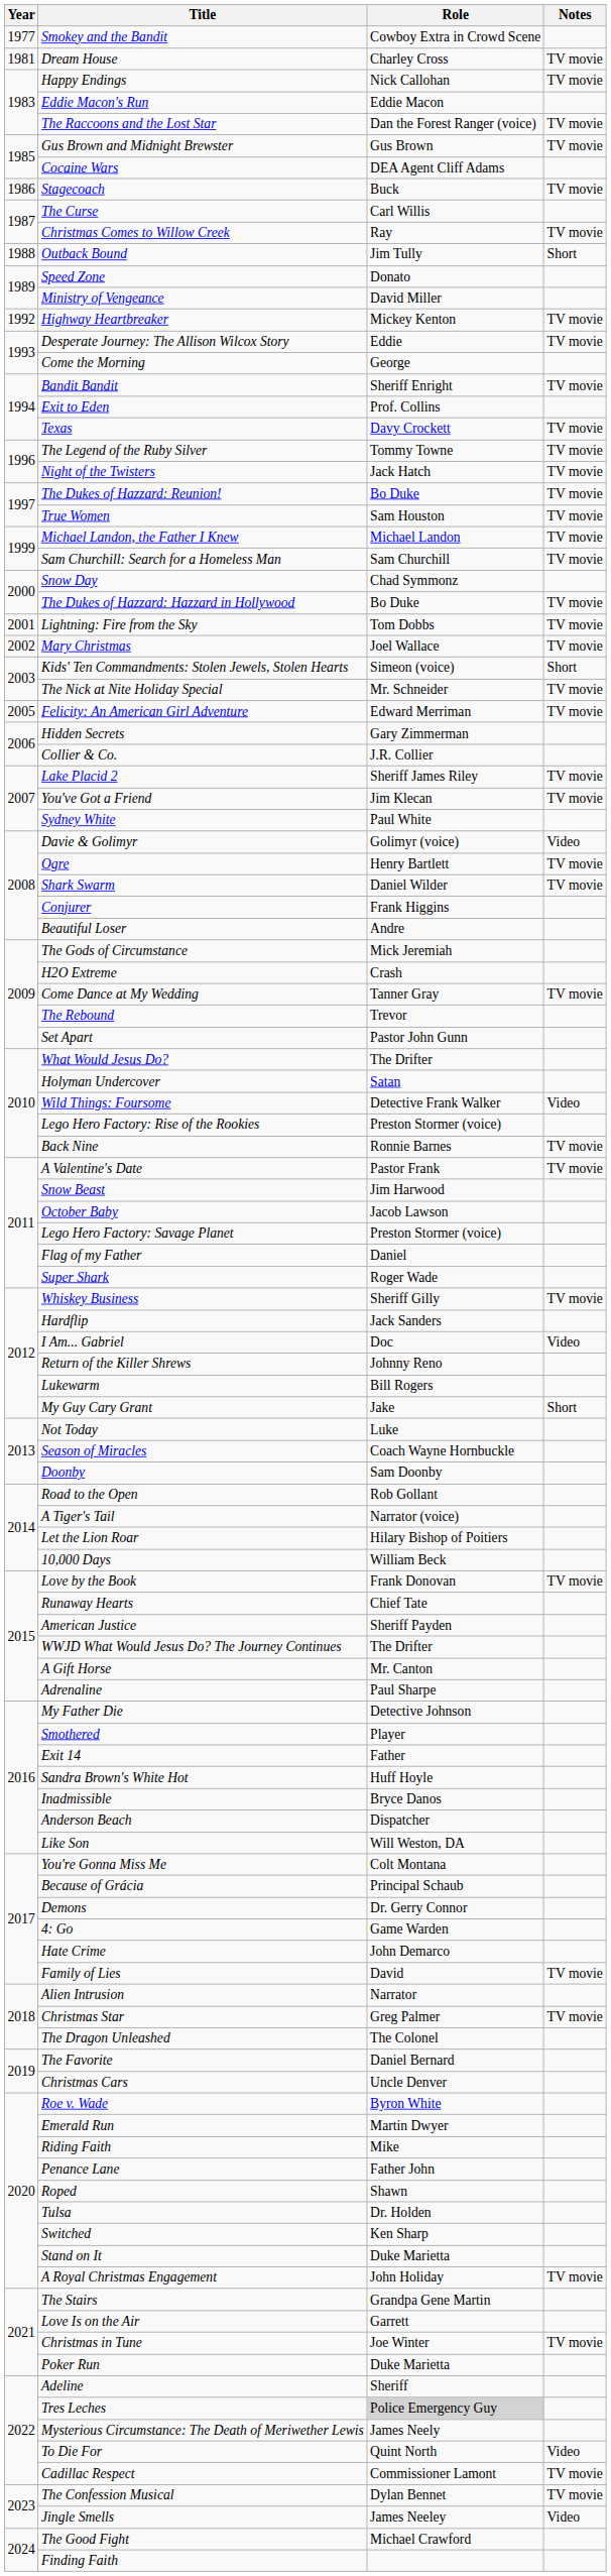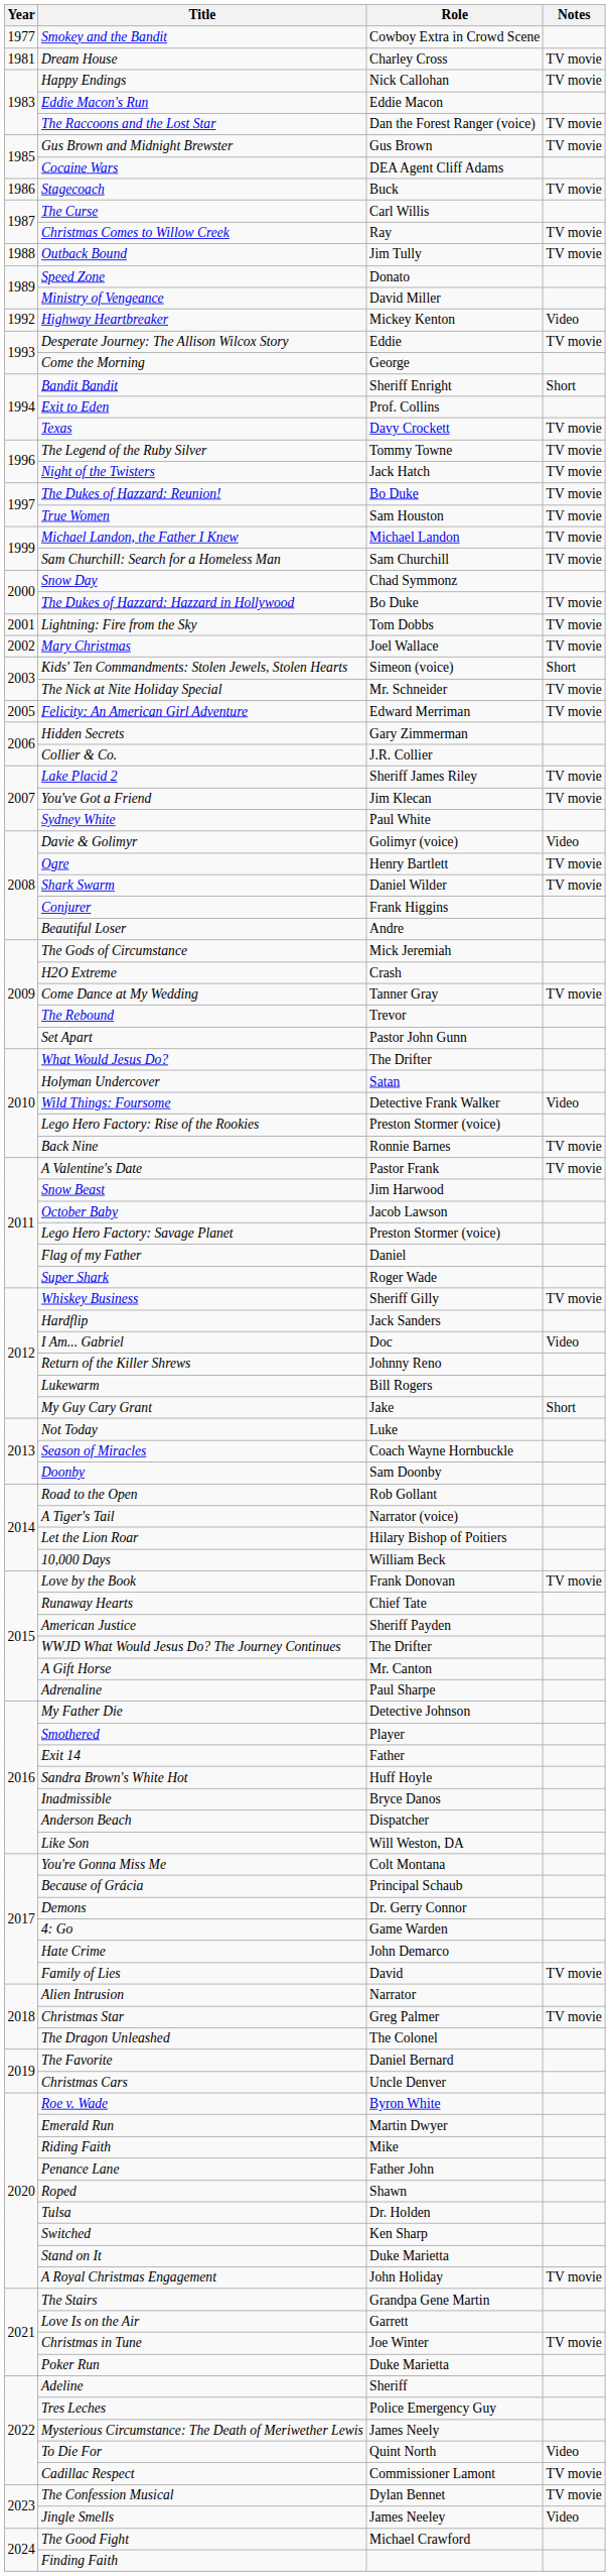Outback Bound | Notes: Short -> TV movie
Highway Heartbreaker | Notes: TV movie -> Video
Bandit Bandit | Notes: TV movie -> Short
Tres Leches | Role: lightgrey background -> no background
